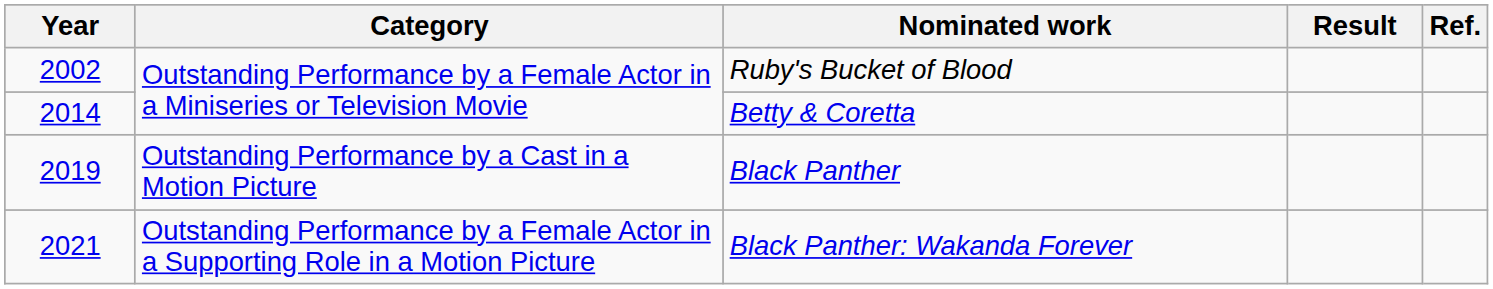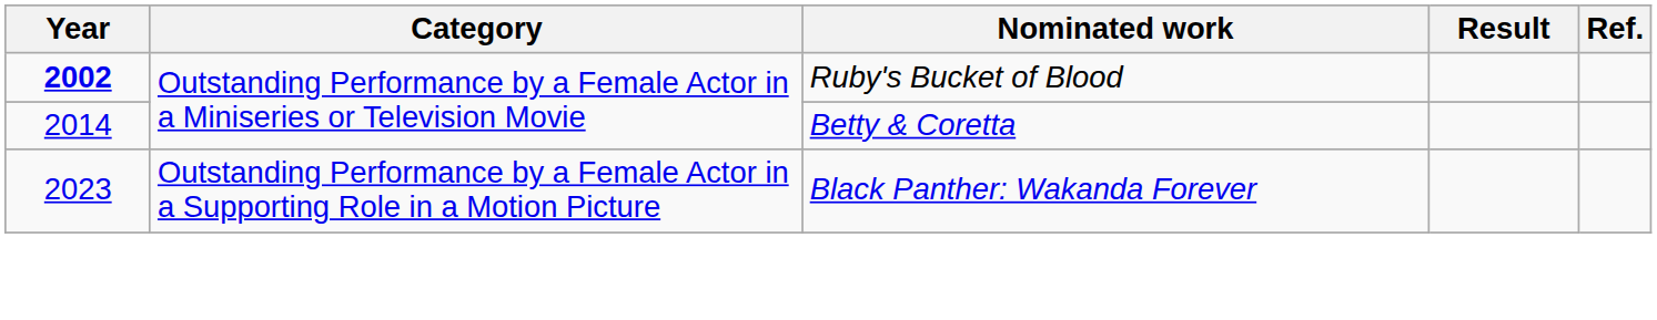Ruby's Bucket of Blood | Year: normal -> bold
- row: 2019 | Outstanding Performance by a Cast in a Motion Picture | Black Panther
Black Panther: Wakanda Forever | Year: 2021 -> 2023
